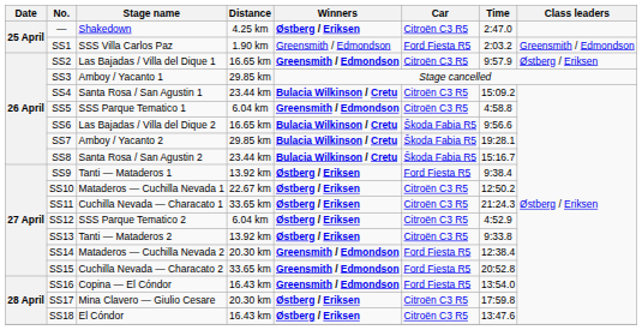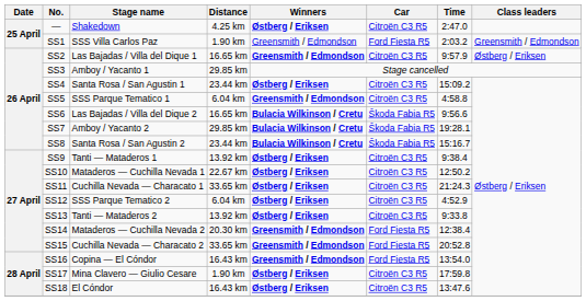SS4 | Winners: Bulacia Wilkinson / Cretu -> Østberg / Eriksen
SS9 | Car: Ford Fiesta R5 -> Citroën C3 R5
SS17 | Distance: 20.30 km -> 1.90 km
